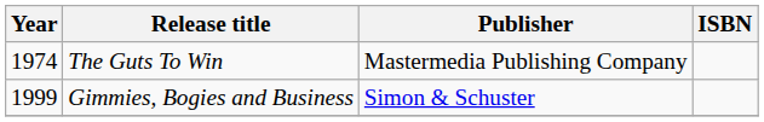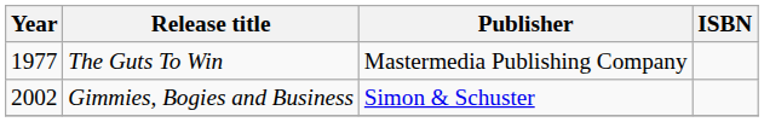The Guts To Win | Year: 1974 -> 1977
Gimmies, Bogies and Business | Year: 1999 -> 2002
